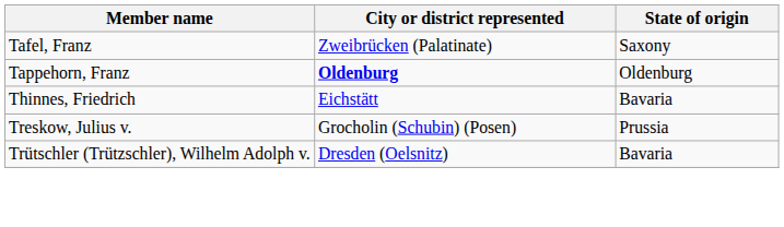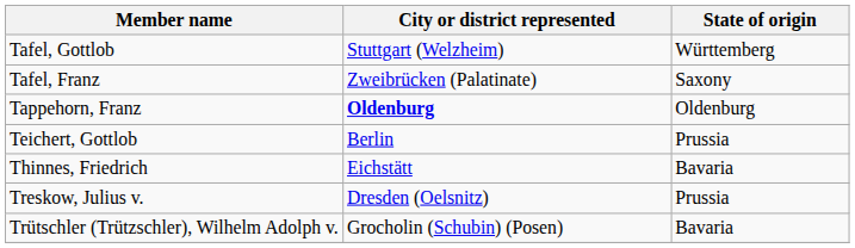+ row: Tafel, Gottlob | Stuttgart (Welzheim) | Württemberg
+ row: Teichert, Gottlob | Berlin | Prussia
Treskow, Julius v. | City or district represented: Grocholin (Schubin) (Posen) -> Dresden (Oelsnitz)
Trütschler (Trützschler), Wilhelm Adolph v. | City or district represented: Dresden (Oelsnitz) -> Grocholin (Schubin) (Posen)
